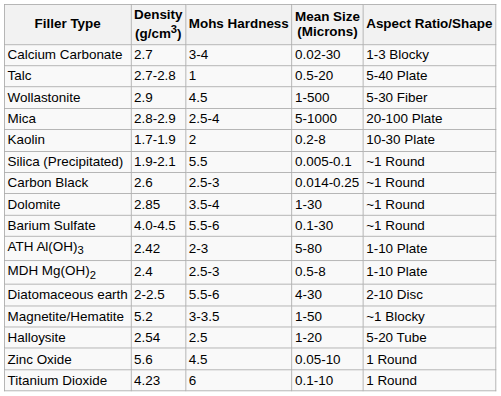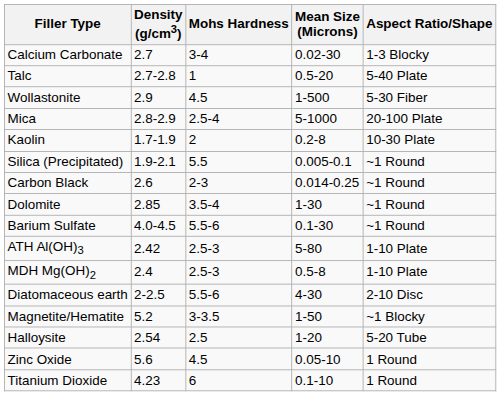Carbon Black | Mohs Hardness: 2.5-3 -> 2-3
ATH Al(OH)3 | Mohs Hardness: 2-3 -> 2.5-3
